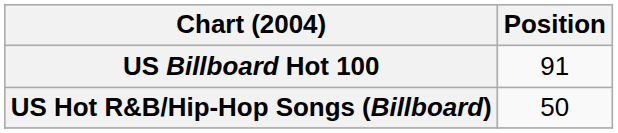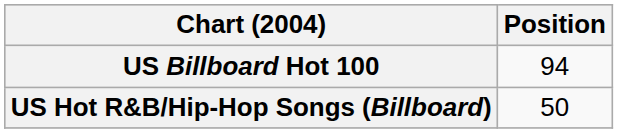US Billboard Hot 100 | Position: 91 -> 94
